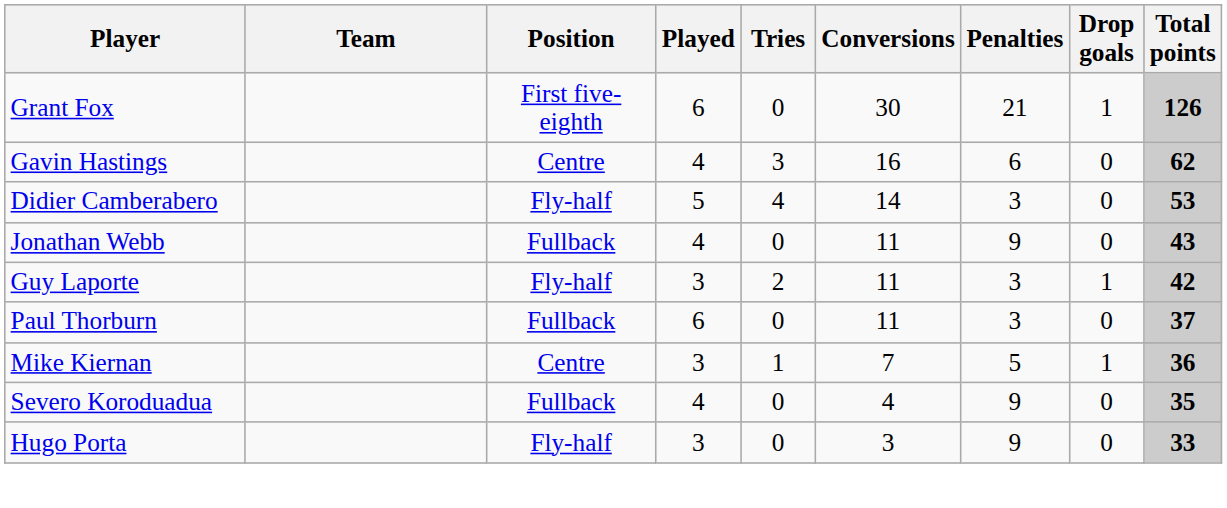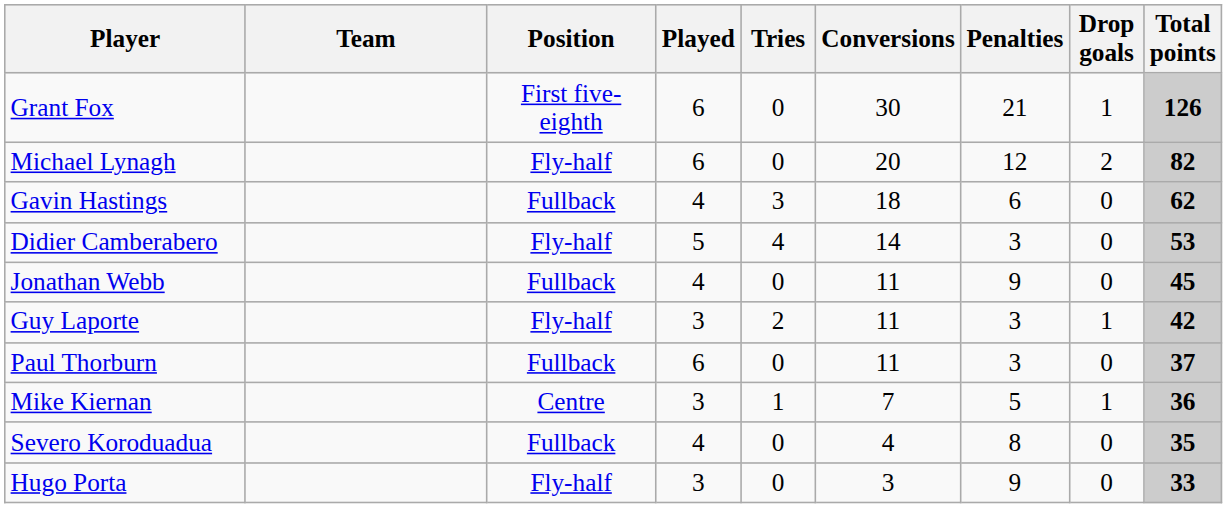+ row: Michael Lynagh | Fly-half | 6 | 0 | 20 | 12 | 2 | 82
Gavin Hastings | Position: Centre -> Fullback
Gavin Hastings | Conversions: 16 -> 18
Jonathan Webb | Total points: 43 -> 45
Severo Koroduadua | Penalties: 9 -> 8
